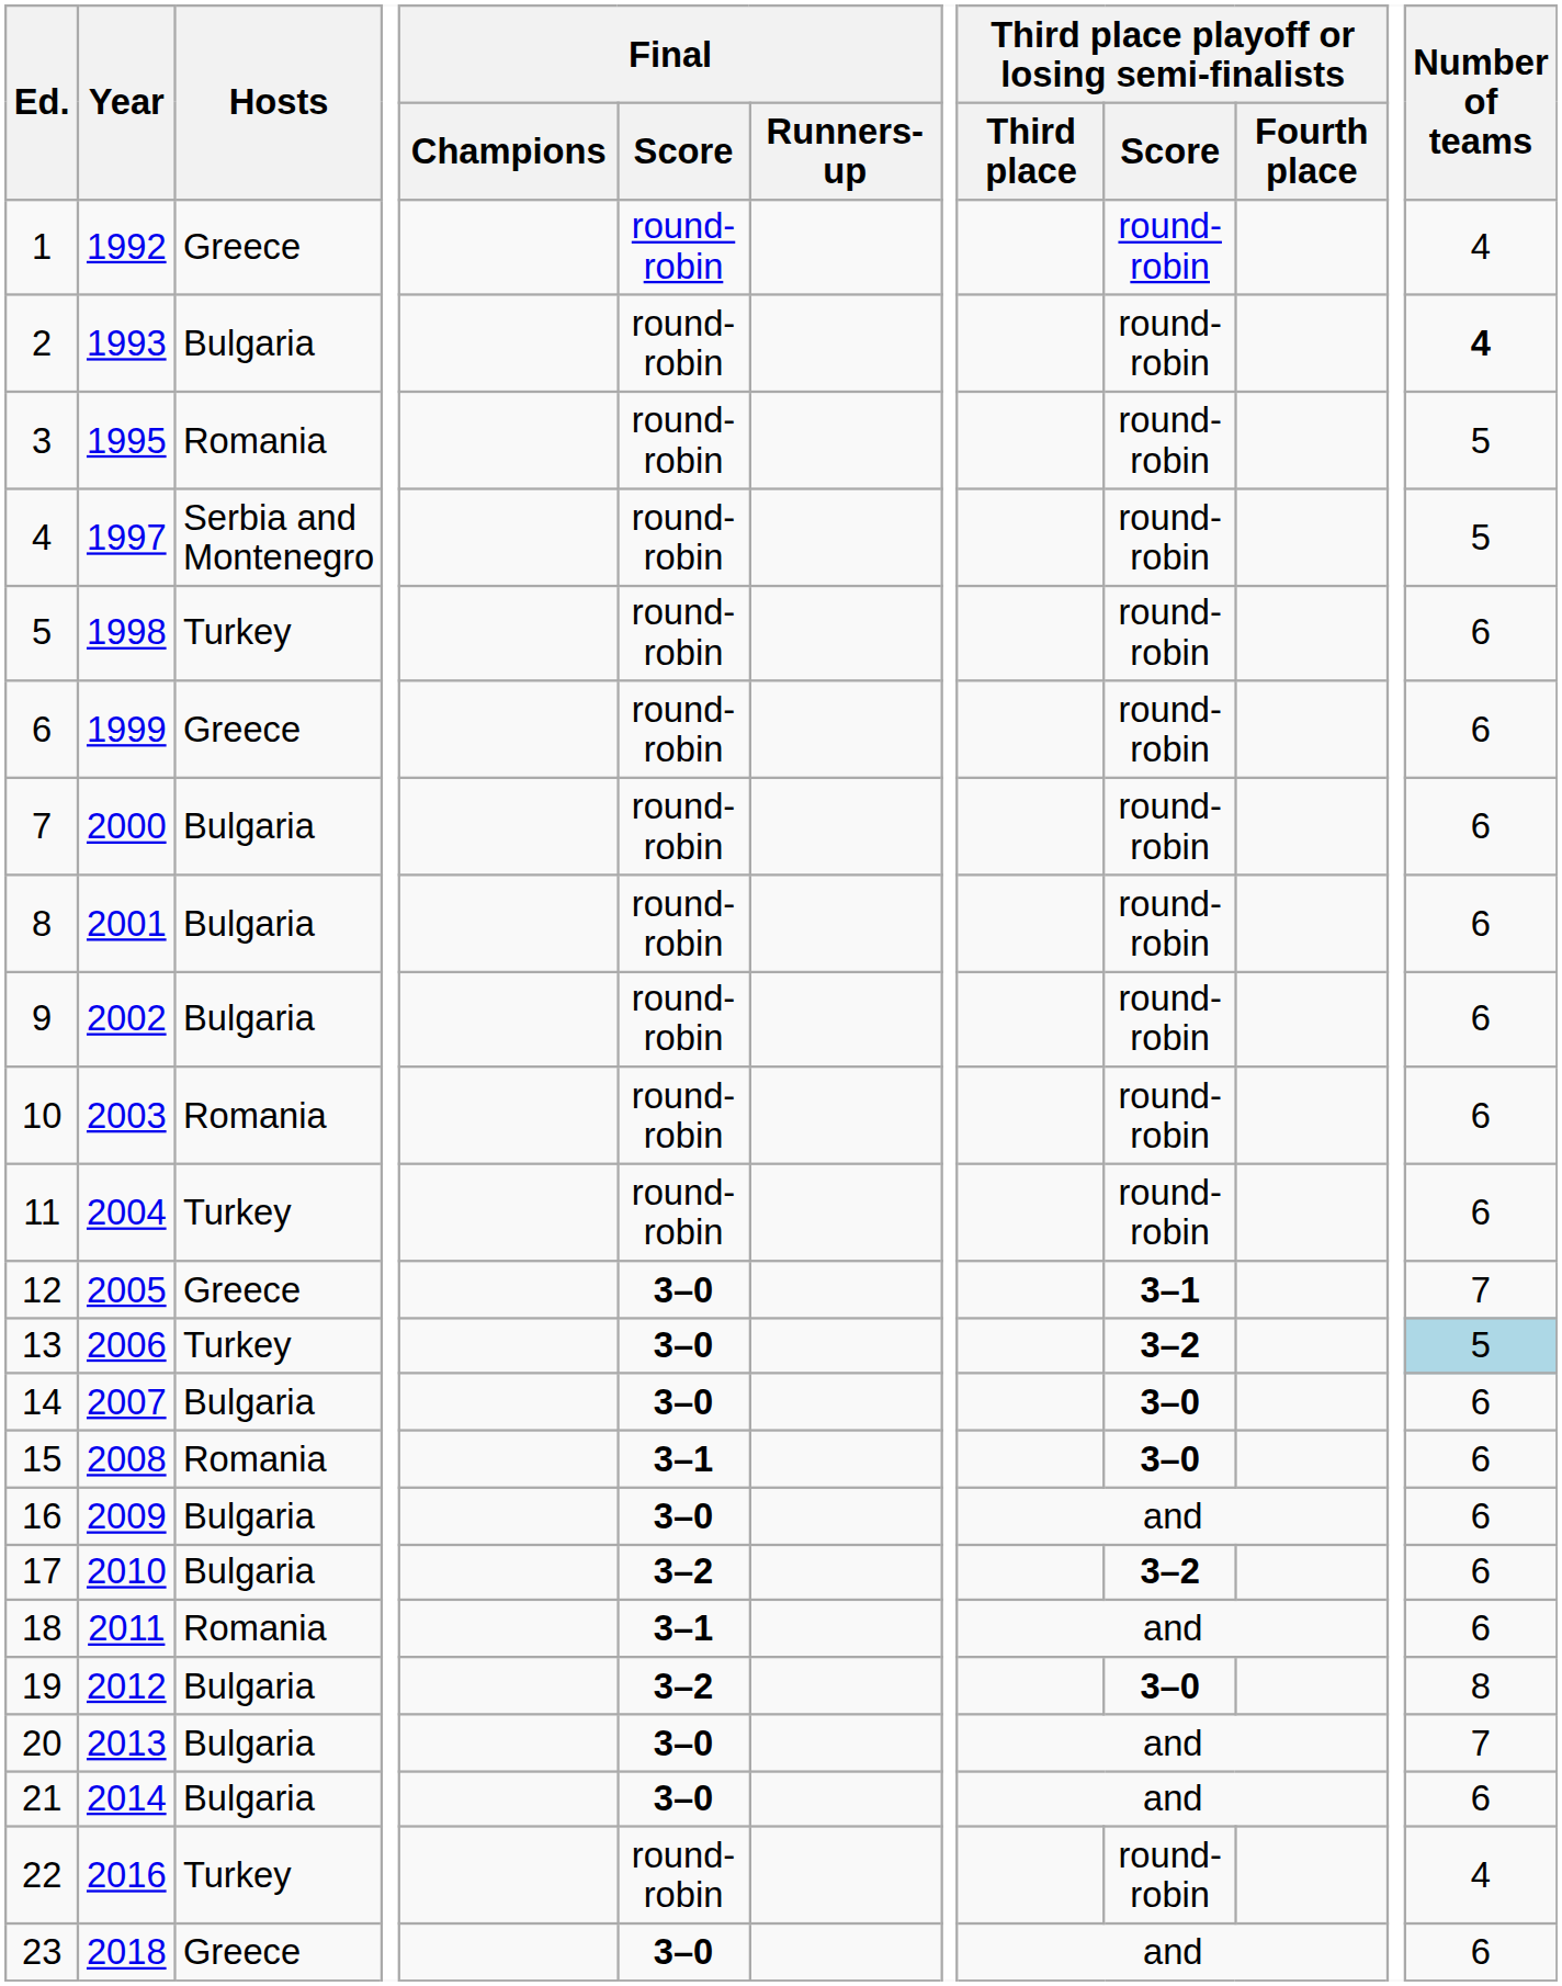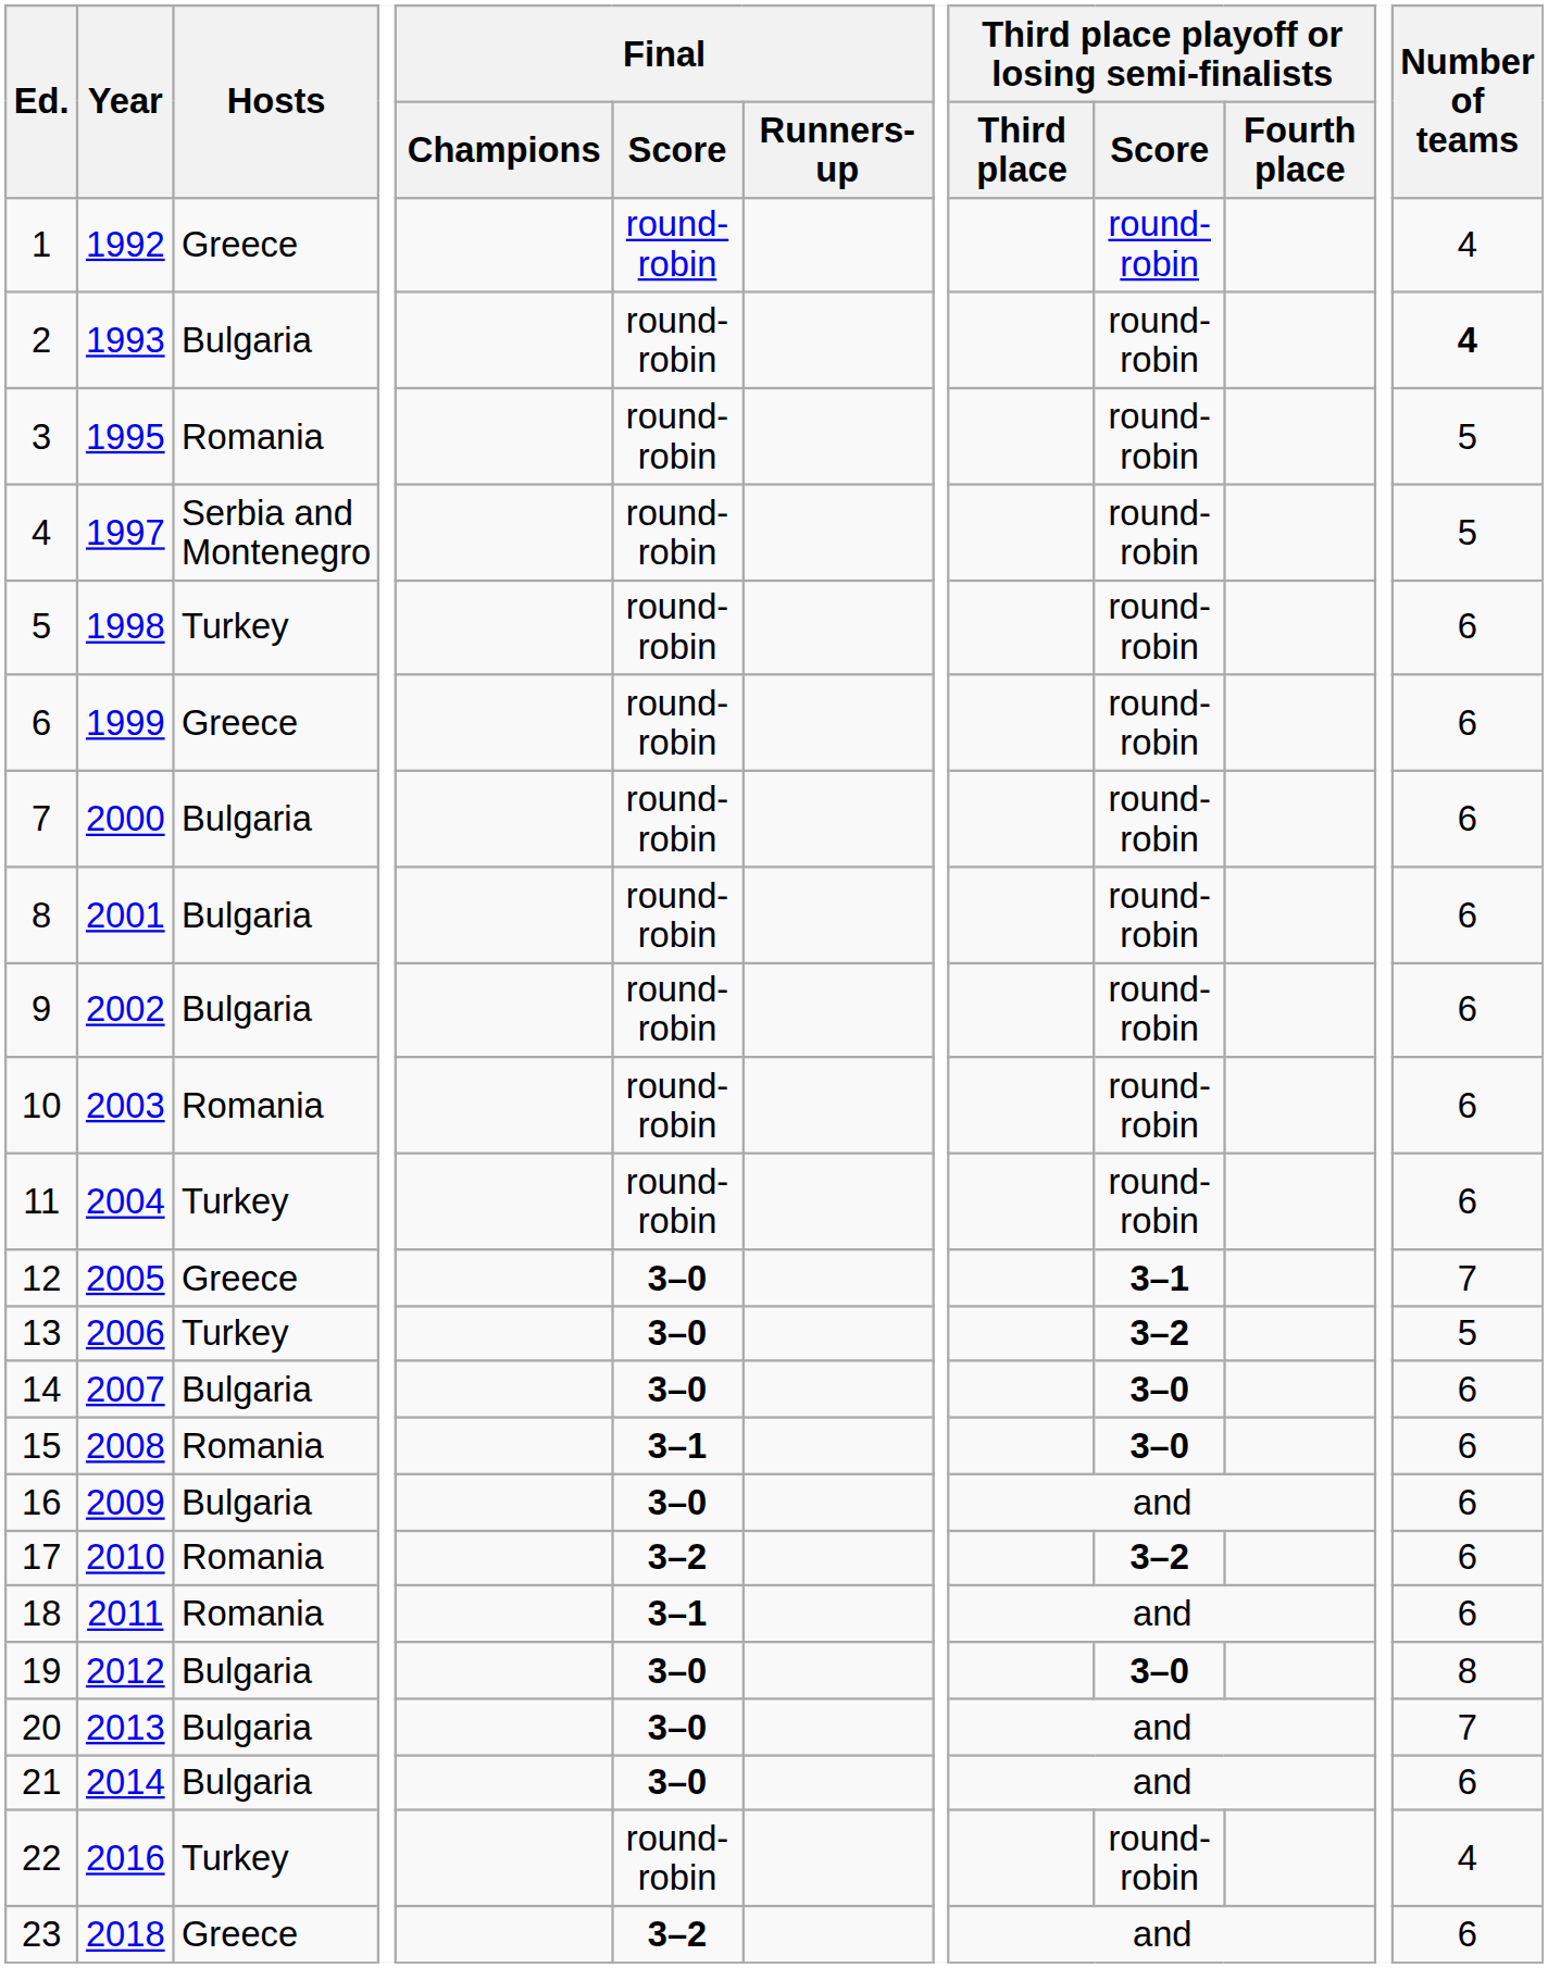13 | Number of teams: lightblue background -> no background
17 | Hosts: Bulgaria -> Romania
19 | Final / Score: 3–2 -> 3–0
23 | Final / Score: 3–0 -> 3–2
